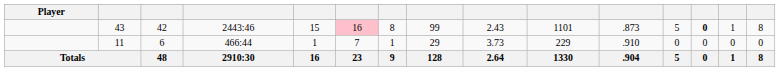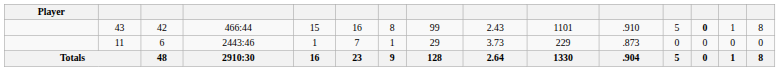43 | column 4: 2443:46 -> 466:44
43 | column 6: pink background -> no background
43 | column 11: .873 -> .910
11 | column 4: 466:44 -> 2443:46
11 | column 11: .910 -> .873
